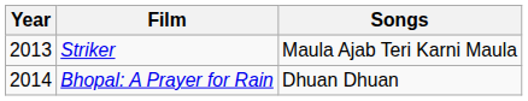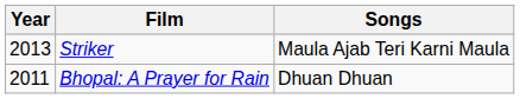Bhopal: A Prayer for Rain | Year: 2014 -> 2011
